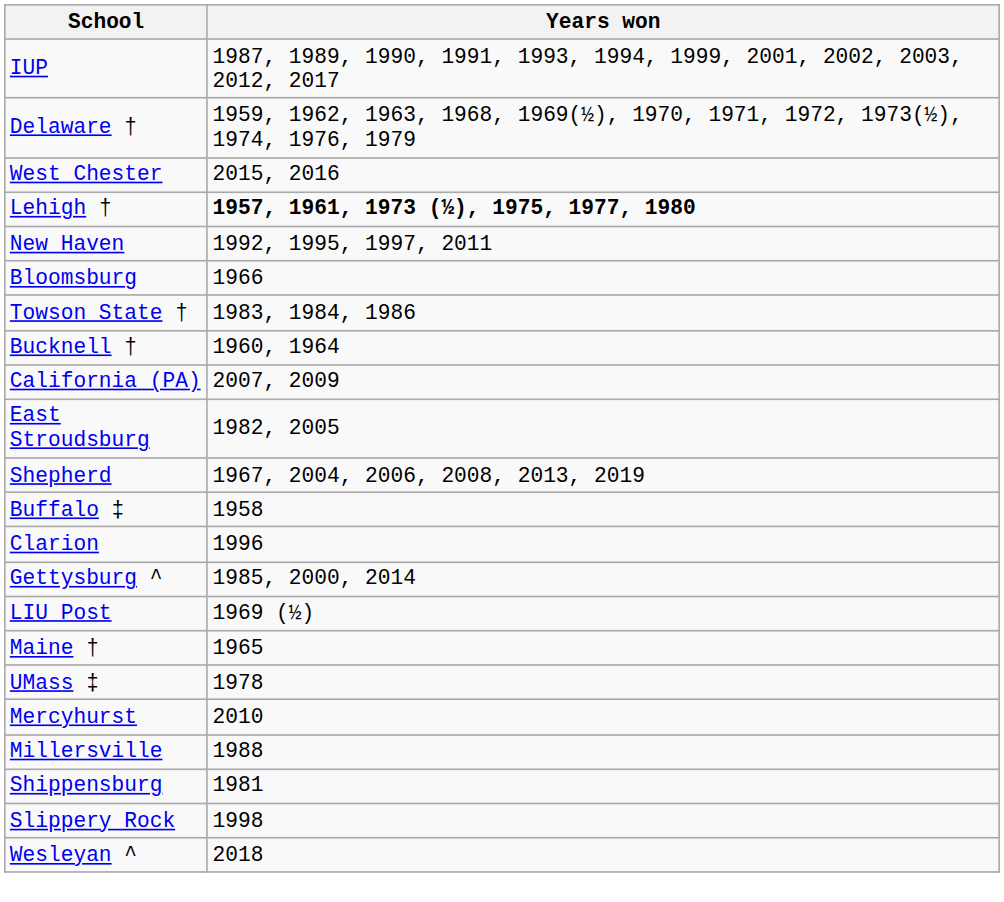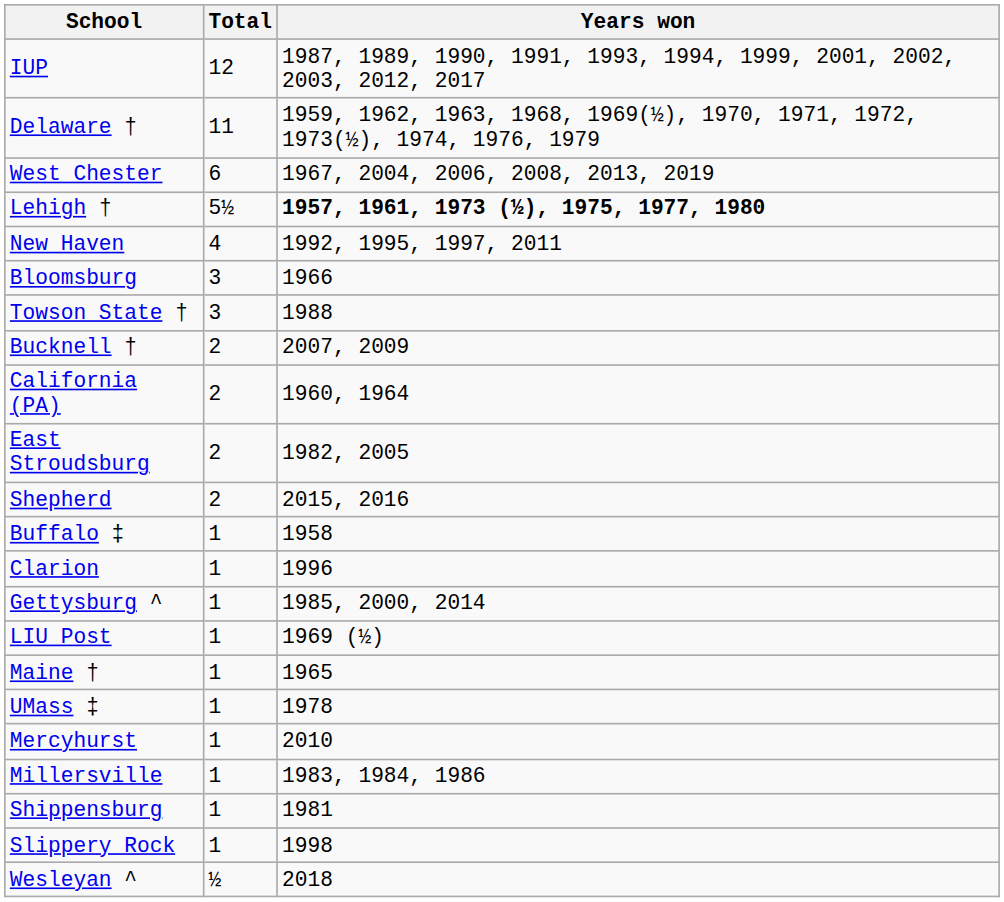+ column: Total | 12 | 11 | 6 | 5½ | 4 | 3 | 3 | 2 | 2 | 2 | 2 | 1 | 1 | 1 | 1 | 1 | 1 | 1 | 1 | 1 | 1 | ½
West Chester | Years won: 2015, 2016 -> 1967, 2004, 2006, 2008, 2013, 2019
Towson State † | Years won: 1983, 1984, 1986 -> 1988
Bucknell † | Years won: 1960, 1964 -> 2007, 2009
California (PA) | Years won: 2007, 2009 -> 1960, 1964
Shepherd | Years won: 1967, 2004, 2006, 2008, 2013, 2019 -> 2015, 2016
Millersville | Years won: 1988 -> 1983, 1984, 1986
